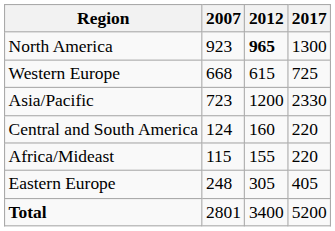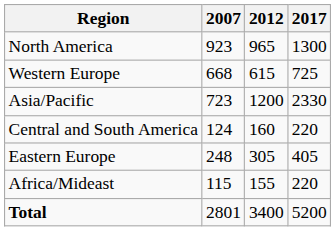North America | 2012: bold -> normal
rows swapped: Eastern Europe <-> Africa/Mideast
